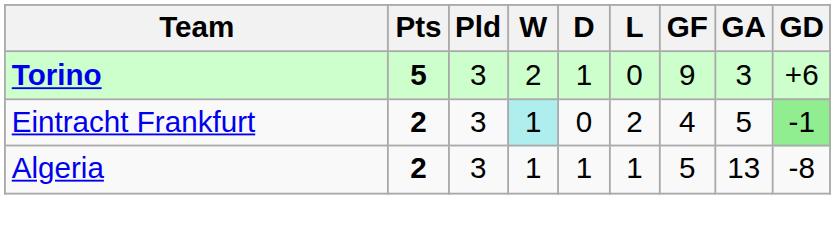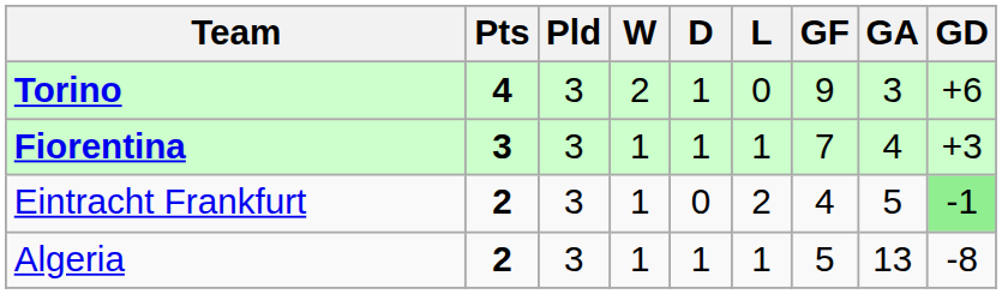Torino | Pts: 5 -> 4
+ row: Fiorentina | 3 | 3 | 1 | 1 | 1 | 7 | 4 | +3
Eintracht Frankfurt | W: paleturquoise background -> no background
